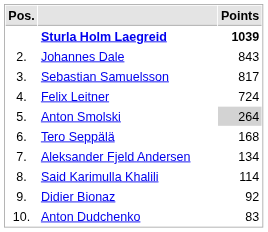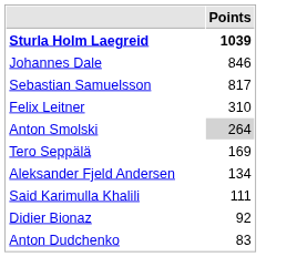- column: Pos. | 2. | 3. | 4. | 5. | 6. | 7. | 8. | 9. | 10.
Johannes Dale | Points: 843 -> 846
Felix Leitner | Points: 724 -> 310
Tero Seppälä | Points: 168 -> 169
Said Karimulla Khalili | Points: 114 -> 111
